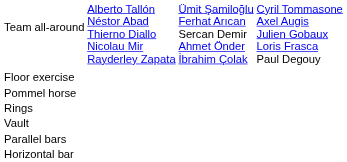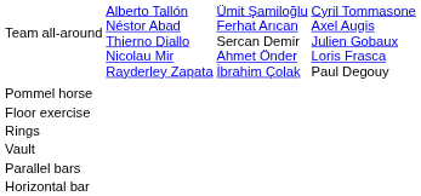rows swapped: Floor exercise <-> Pommel horse
